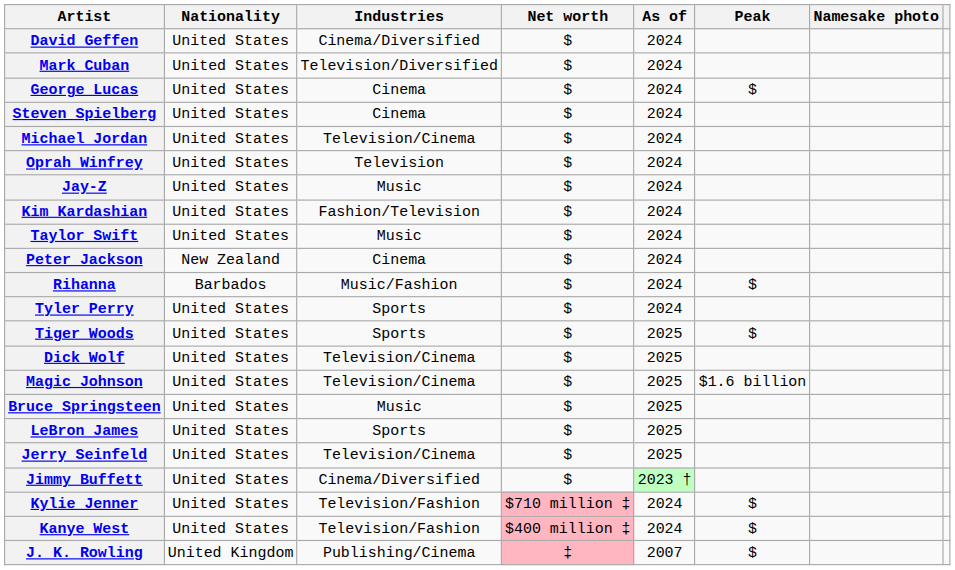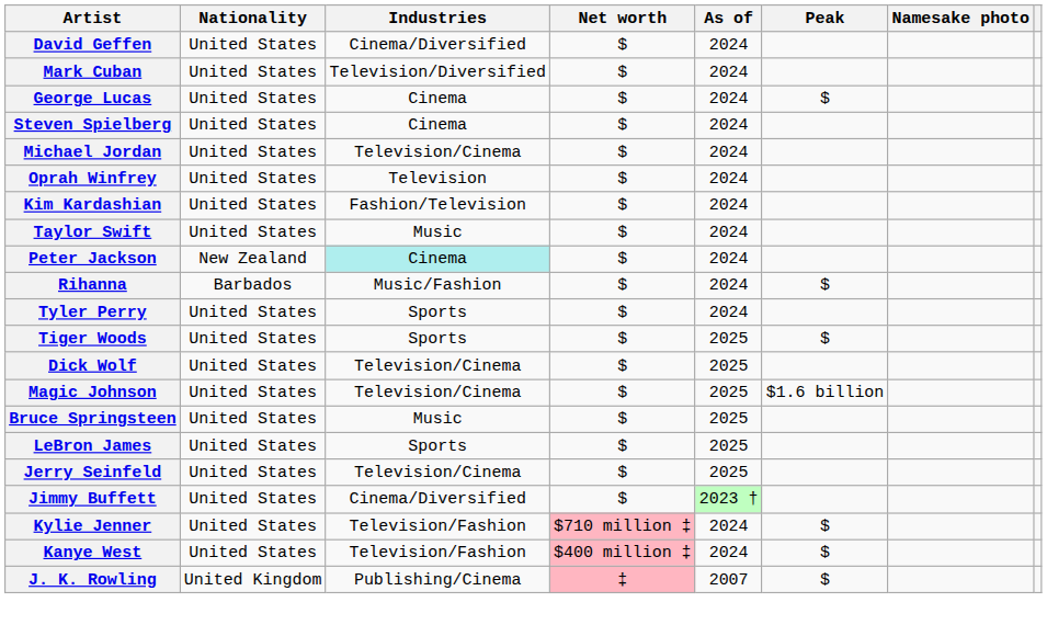- row: Jay-Z | United States | Music | $ | 2024
Peter Jackson | Industries: no background -> paleturquoise background
